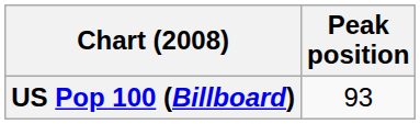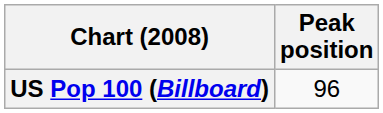US Pop 100 (Billboard) | Peak position: 93 -> 96
